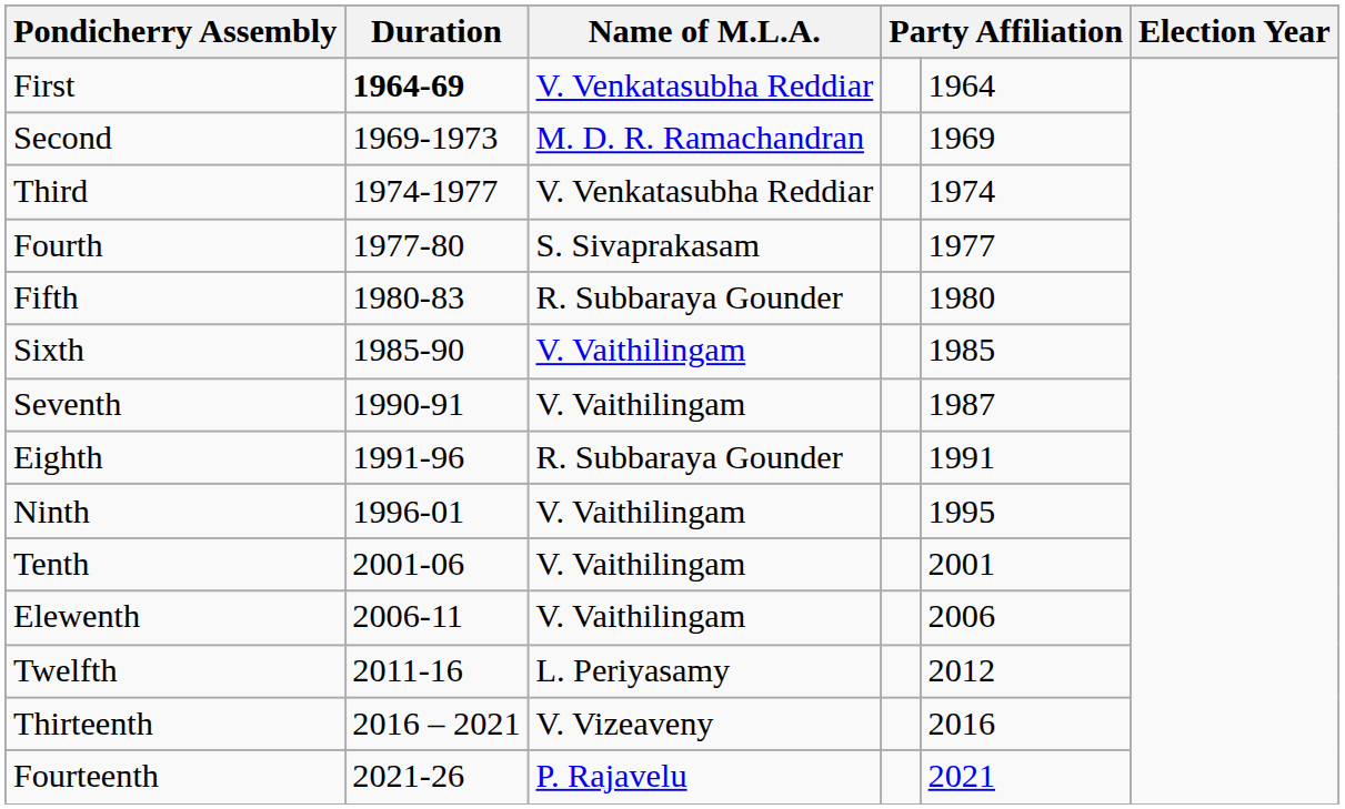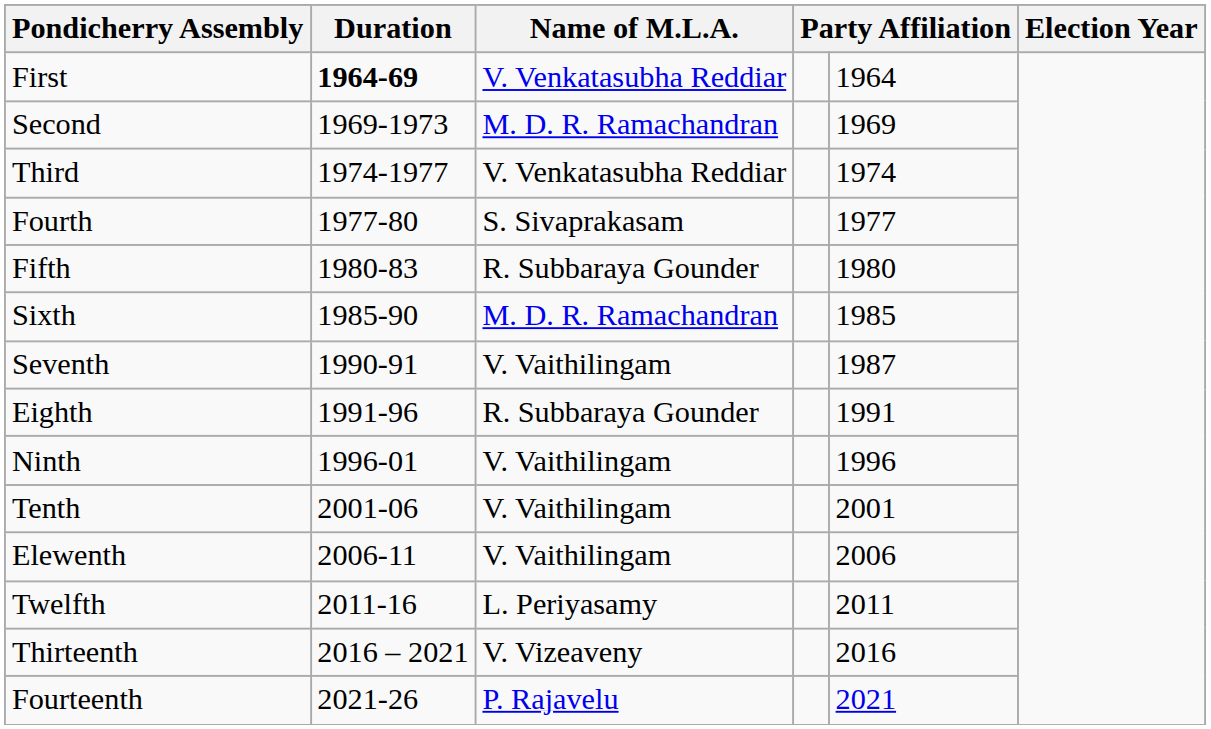Sixth | Name of M.L.A.: V. Vaithilingam -> M. D. R. Ramachandran
Ninth | column 5: 1995 -> 1996
Twelfth | column 5: 2012 -> 2011
